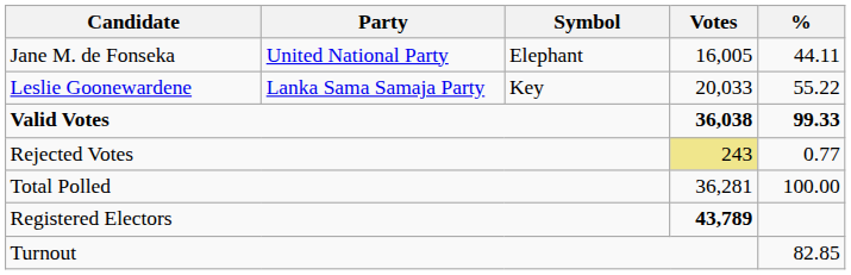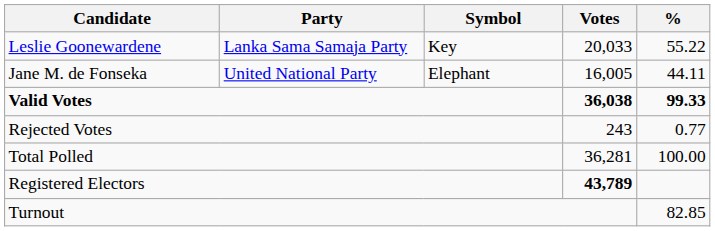rows swapped: Leslie Goonewardene <-> Jane M. de Fonseka
Rejected Votes | Votes: khaki background -> no background
